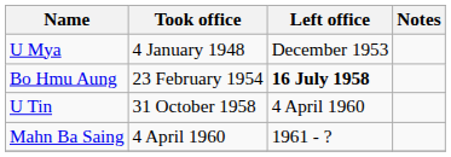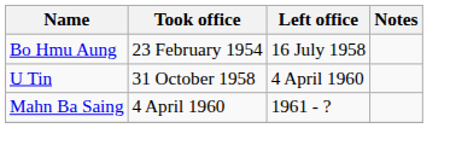- row: U Mya | 4 January 1948 | December 1953
Bo Hmu Aung | Left office: bold -> normal
